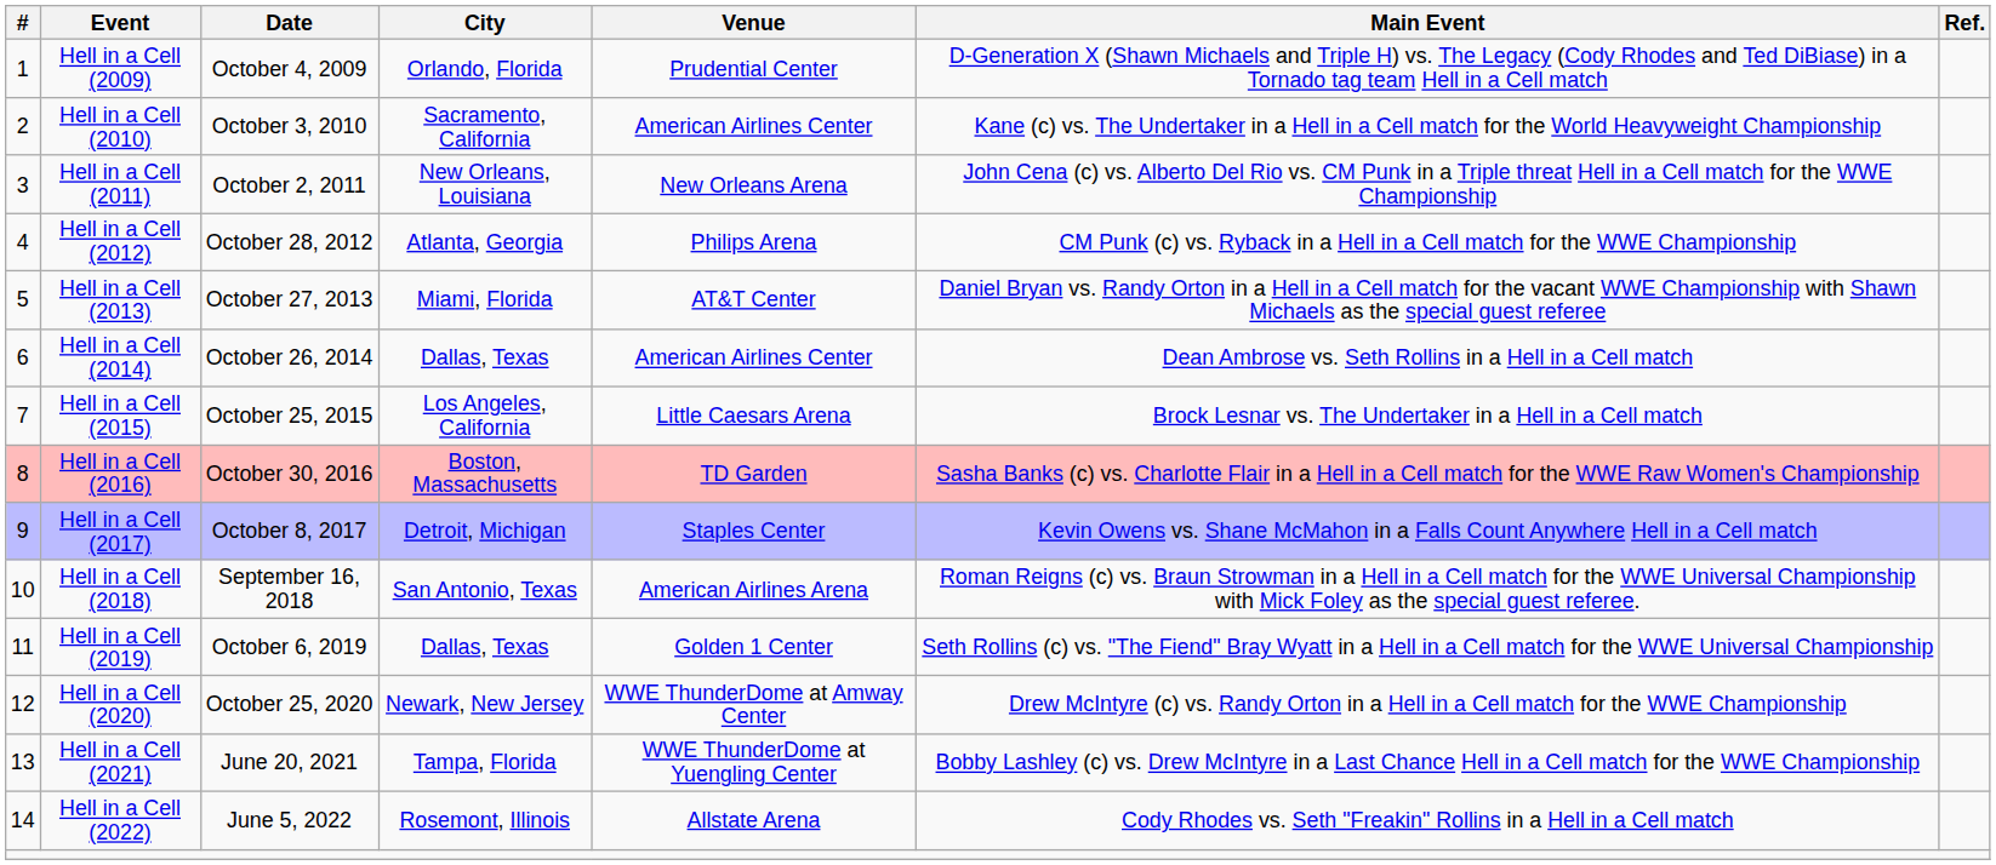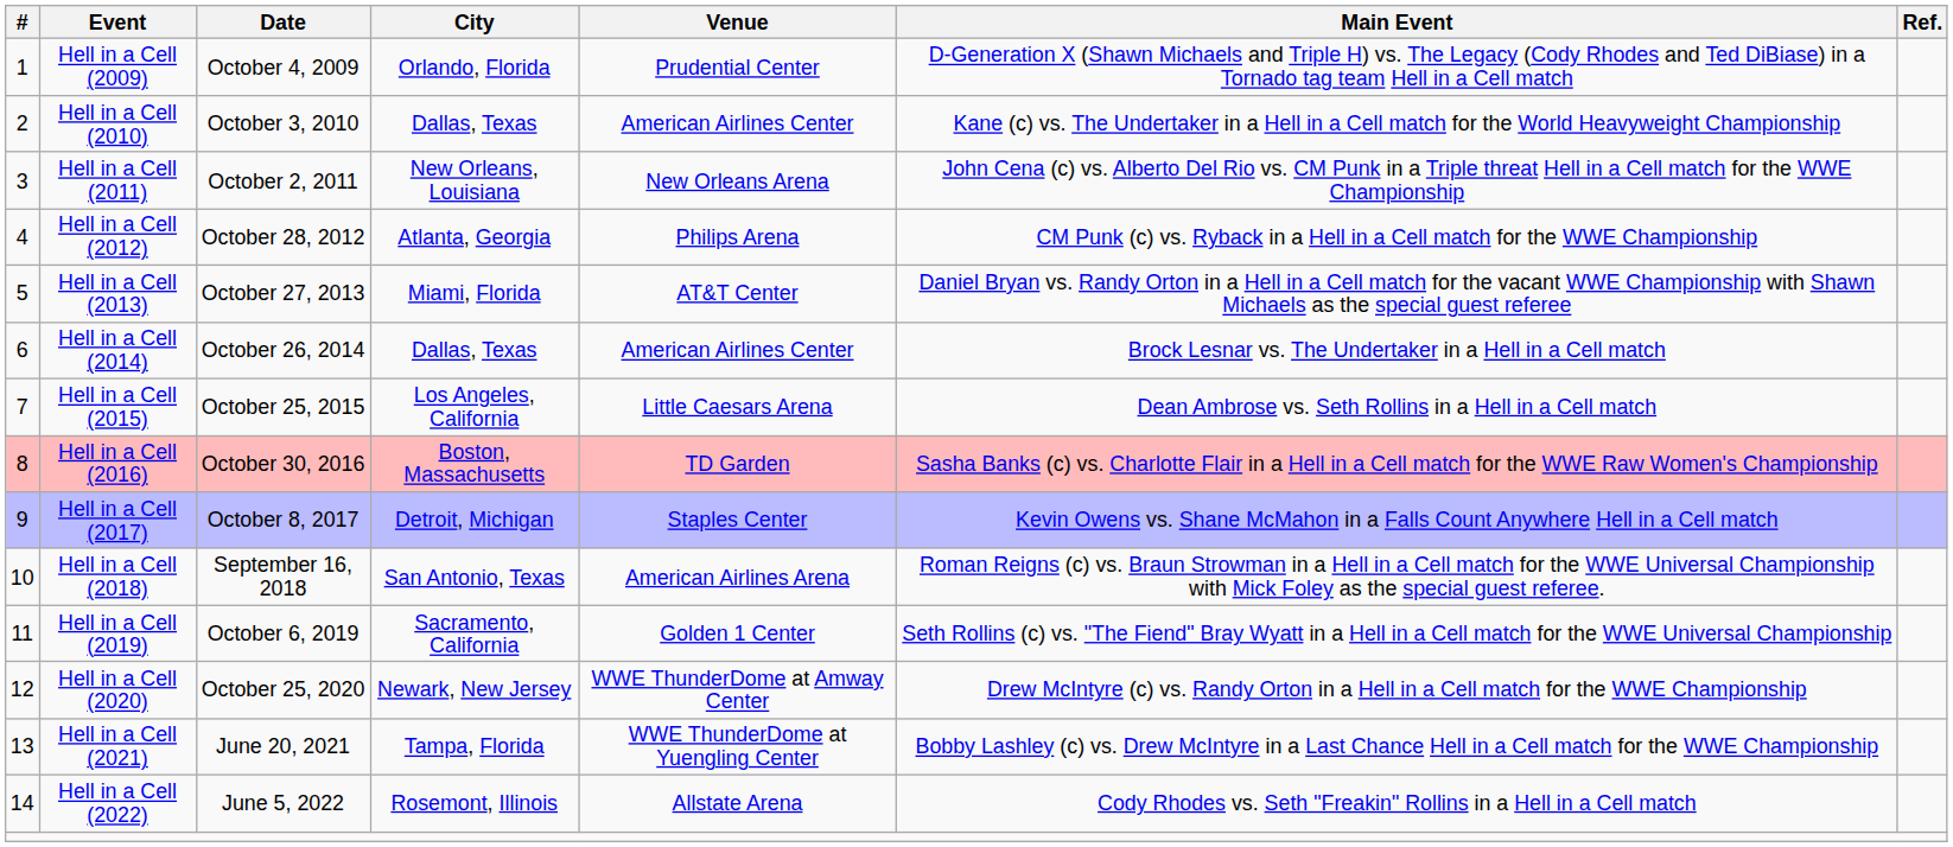Hell in a Cell (2010) | City: Sacramento, California -> Dallas, Texas
Hell in a Cell (2014) | Main Event: Dean Ambrose vs. Seth Rollins in a Hell in a Cell match -> Brock Lesnar vs. The Undertaker in a Hell in a Cell match
Hell in a Cell (2015) | Main Event: Brock Lesnar vs. The Undertaker in a Hell in a Cell match -> Dean Ambrose vs. Seth Rollins in a Hell in a Cell match
Hell in a Cell (2019) | City: Dallas, Texas -> Sacramento, California
